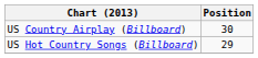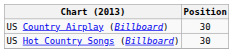US Hot Country Songs (Billboard) | Position: 29 -> 30
